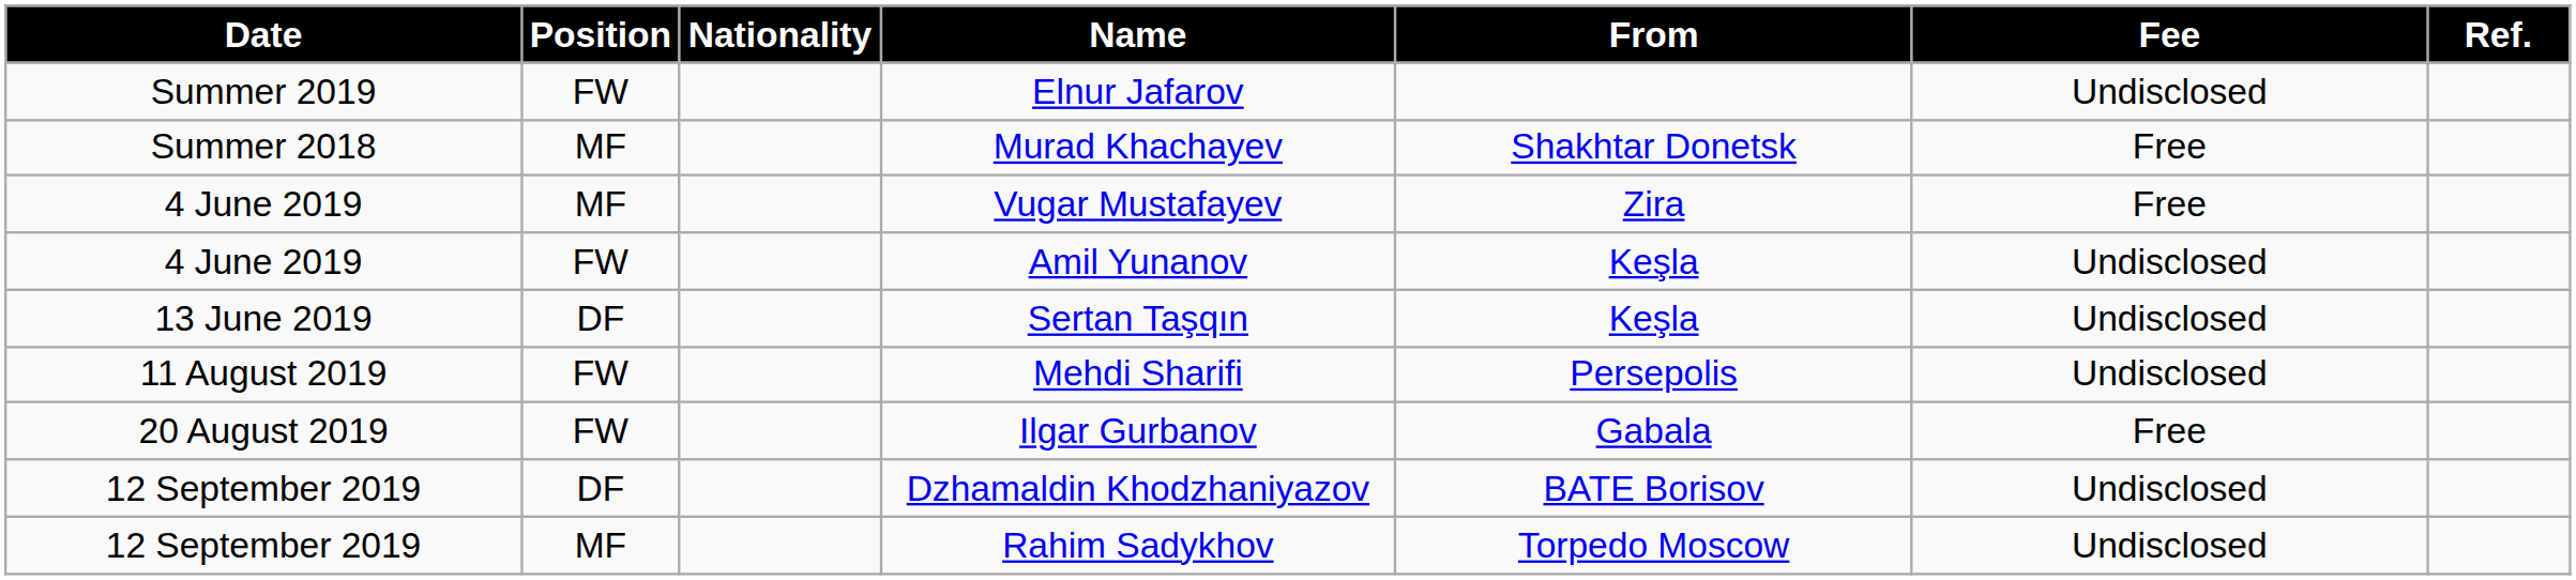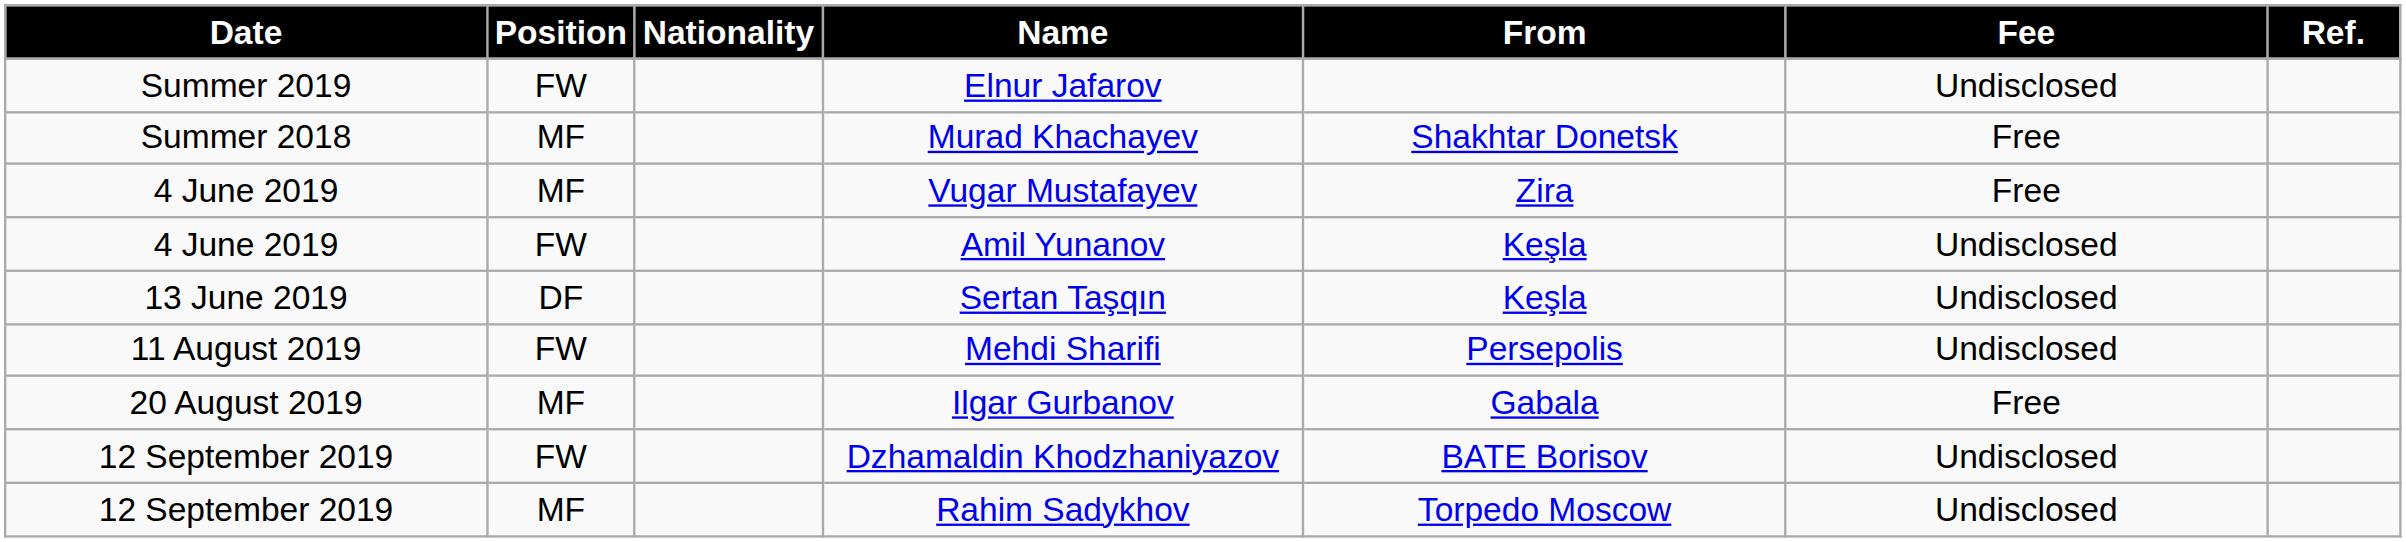Ilgar Gurbanov | Position: FW -> MF
Dzhamaldin Khodzhaniyazov | Position: DF -> FW
